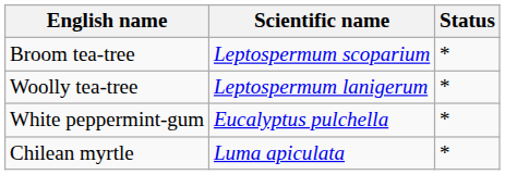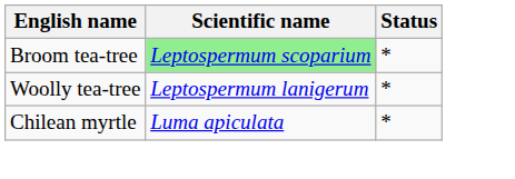Broom tea-tree | Scientific name: no background -> lightgreen background
- row: White peppermint-gum | Eucalyptus pulchella | *
